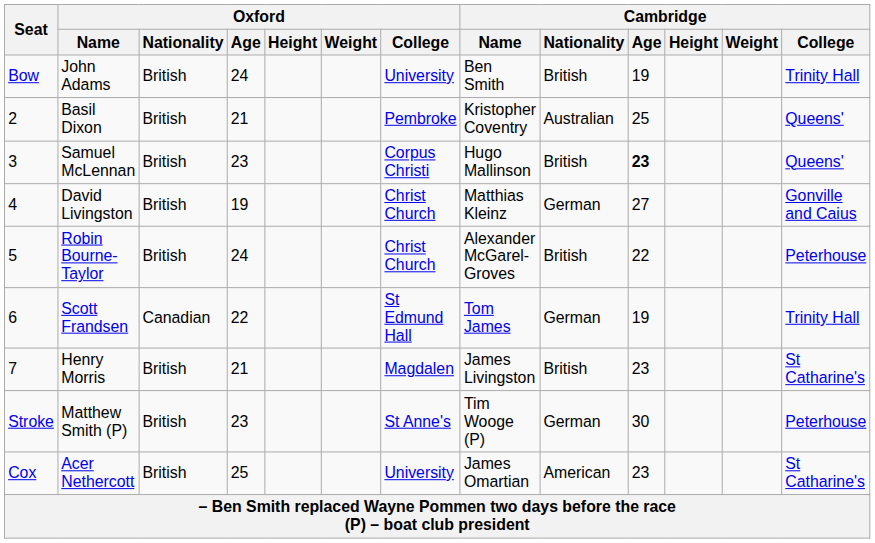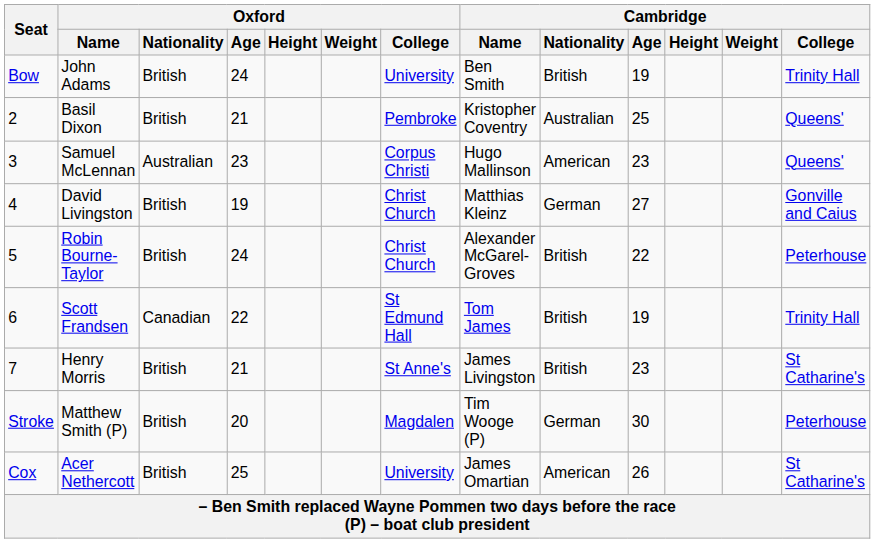Samuel McLennan | Oxford / Nationality: British -> Australian
Samuel McLennan | Cambridge / Nationality: British -> American
Samuel McLennan | Cambridge / Age: bold -> normal
Scott Frandsen | Cambridge / Nationality: German -> British
Henry Morris | Oxford / College: Magdalen -> St Anne's
Matthew Smith (P) | Oxford / Age: 23 -> 20
Matthew Smith (P) | Oxford / College: St Anne's -> Magdalen
Acer Nethercott | Cambridge / Age: 23 -> 26
